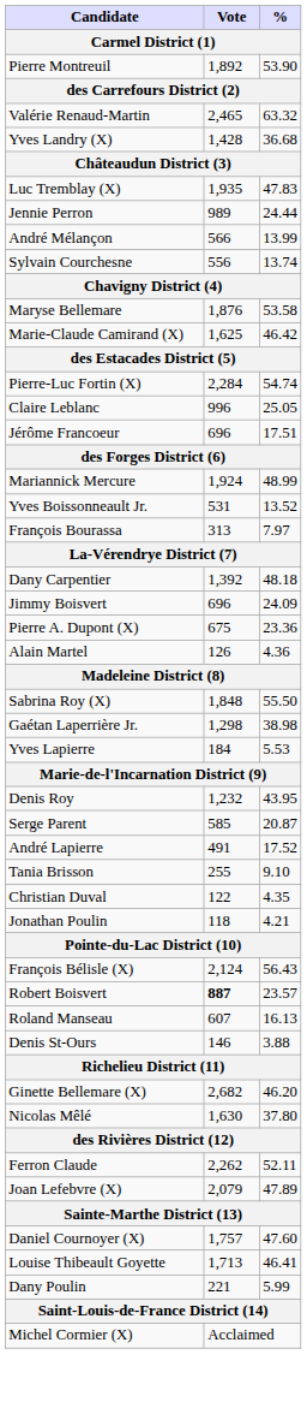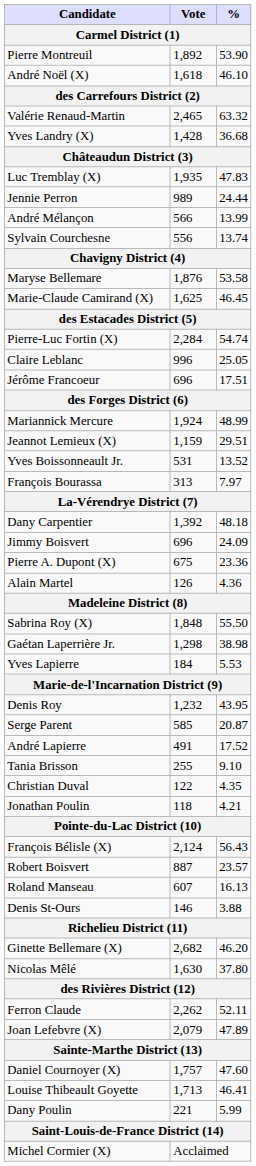+ row: André Noël (X) | 1,618 | 46.10
Marie-Claude Camirand (X) | %: 46.42 -> 46.45
+ row: Jeannot Lemieux (X) | 1,159 | 29.51
Robert Boisvert | Vote: bold -> normal
